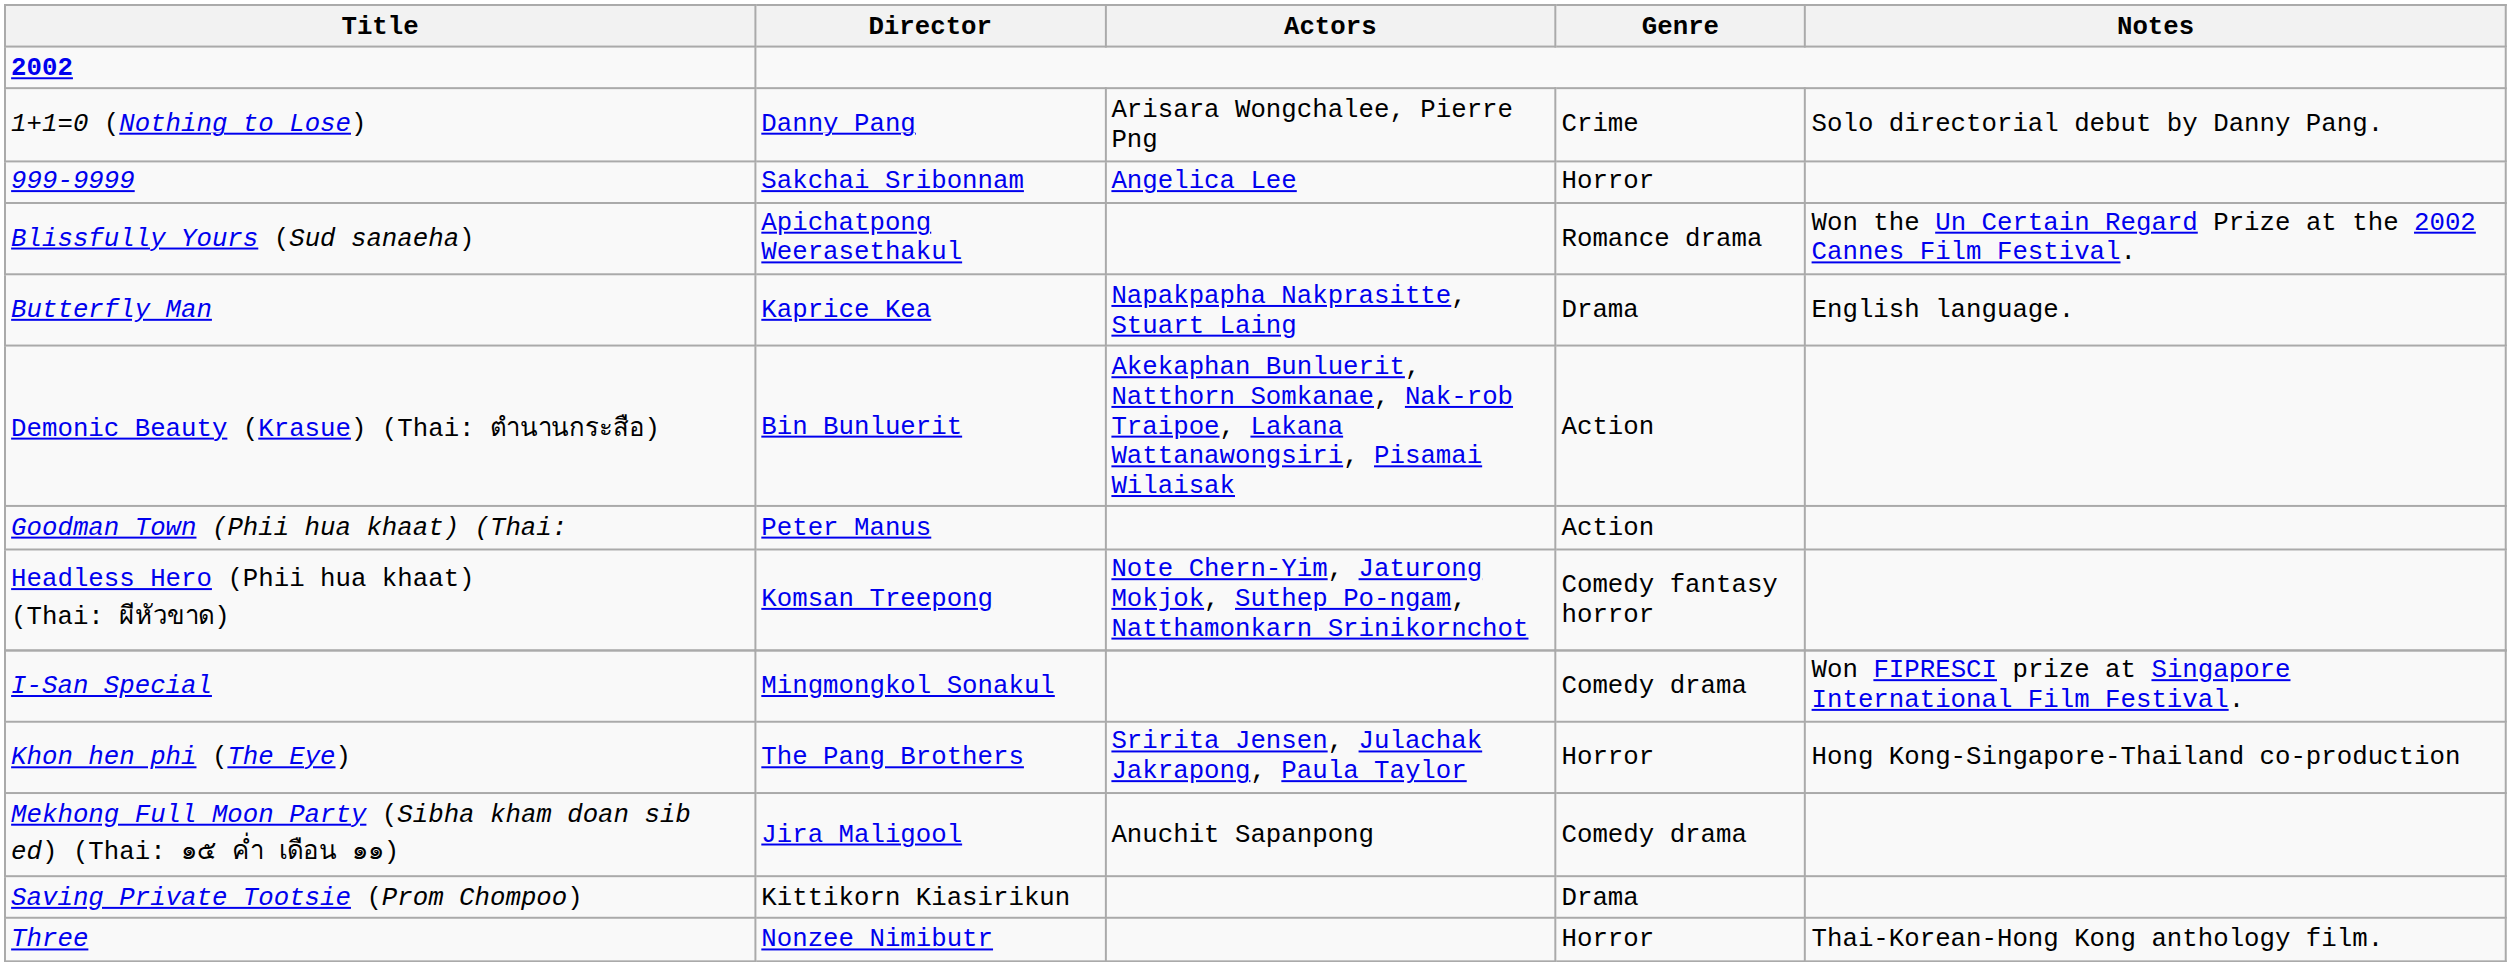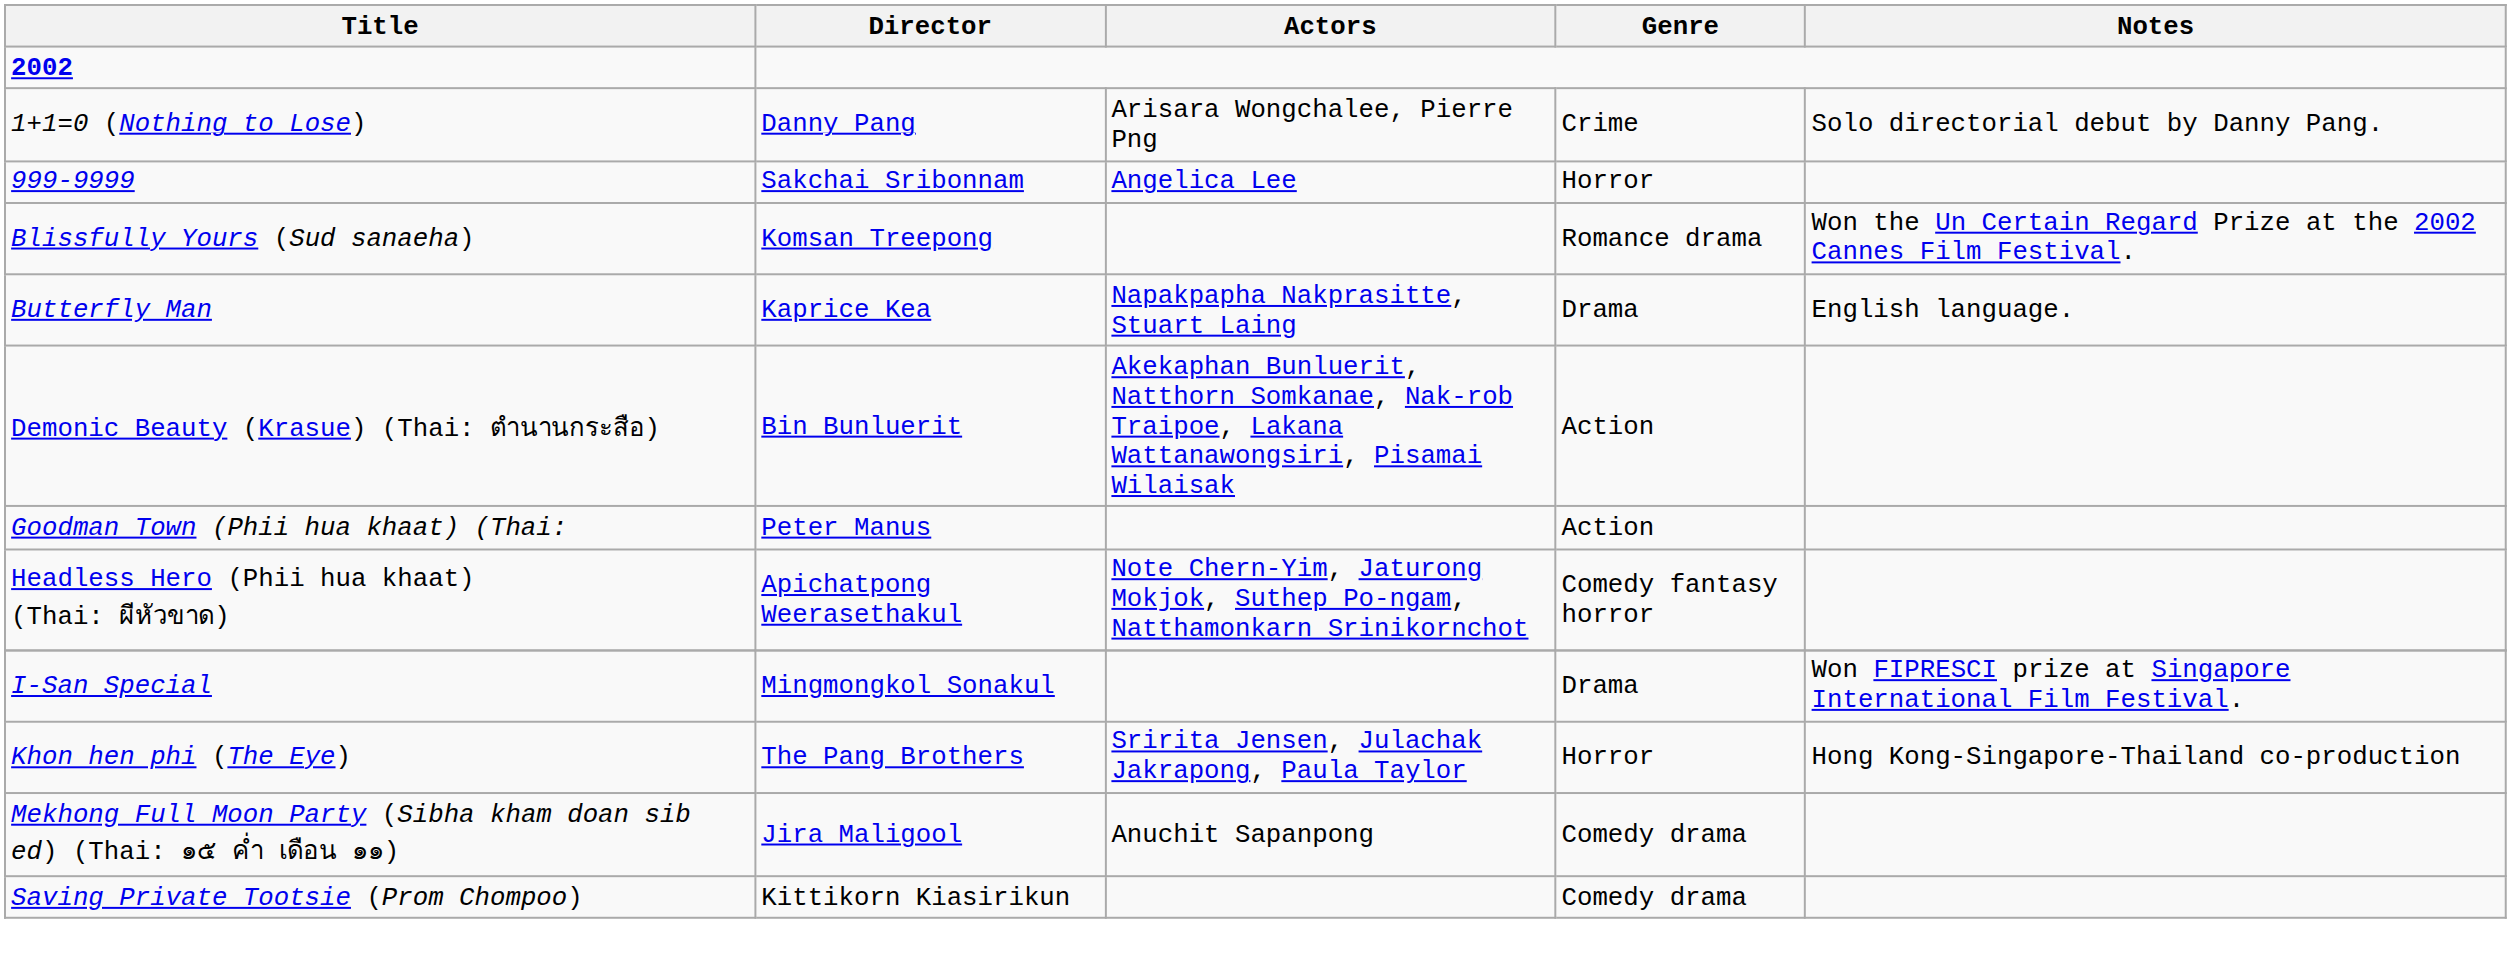Blissfully Yours (Sud sanaeha) | Director: Apichatpong Weerasethakul -> Komsan Treepong
Headless Hero (Phii hua khaat) (Thai: ผีหัวขาด) | Director: Komsan Treepong -> Apichatpong Weerasethakul
I-San Special | Genre: Comedy drama -> Drama
Saving Private Tootsie (Prom Chompoo) | Genre: Drama -> Comedy drama
- row: Three | Nonzee Nimibutr | Horror | Thai-Korean-Hong Kong anthology film.
